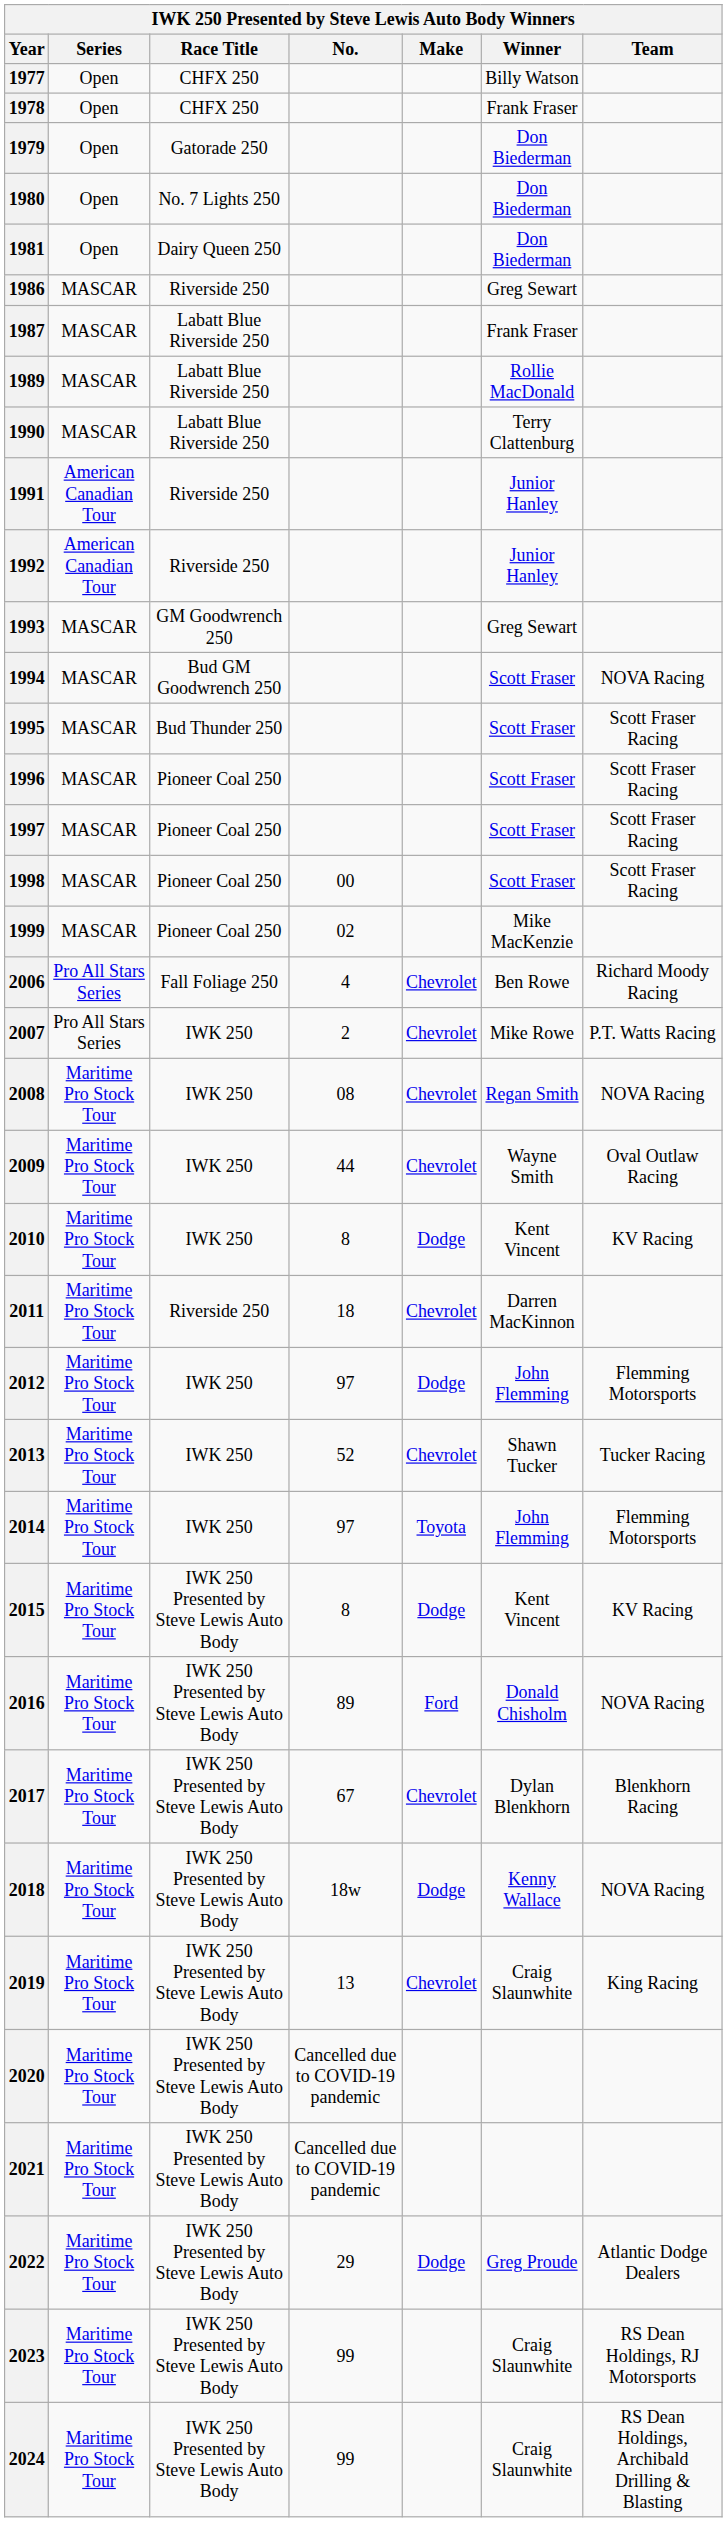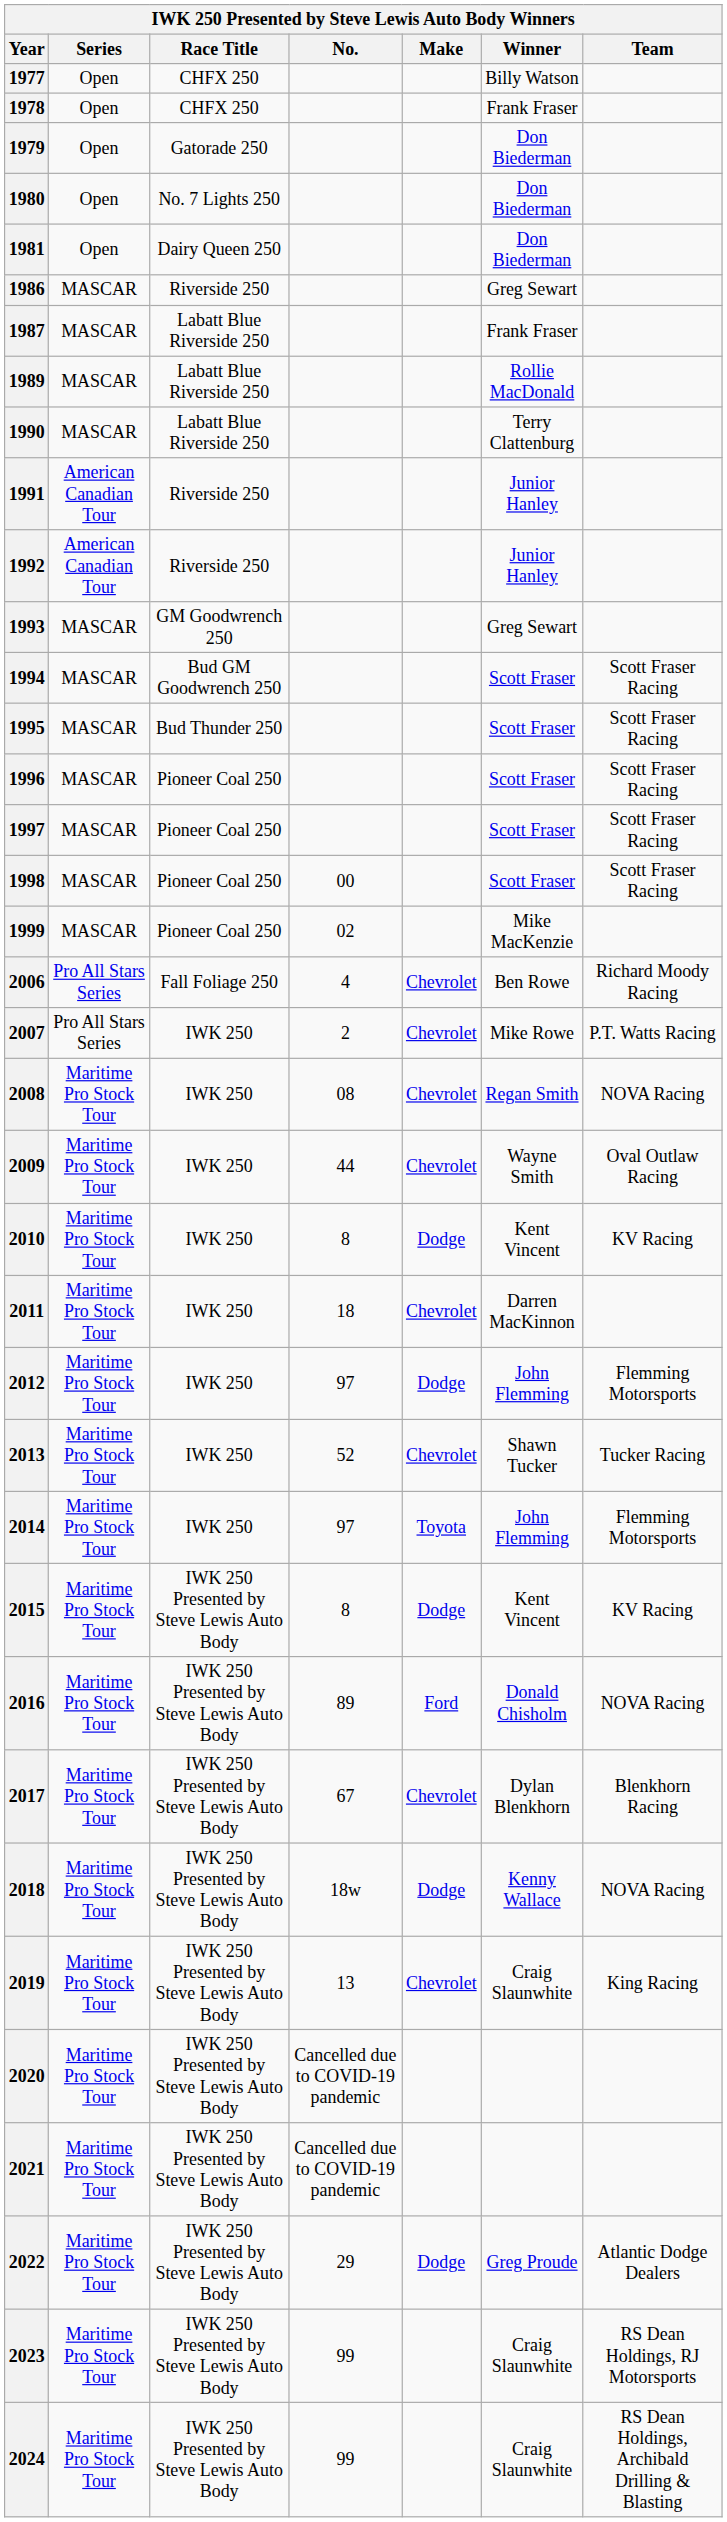1994 | Team: NOVA Racing -> Scott Fraser Racing
2011 | Race Title: Riverside 250 -> IWK 250
